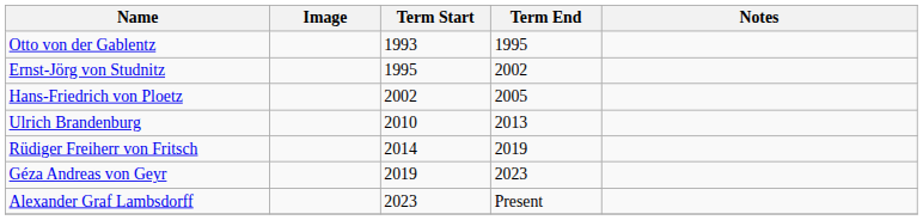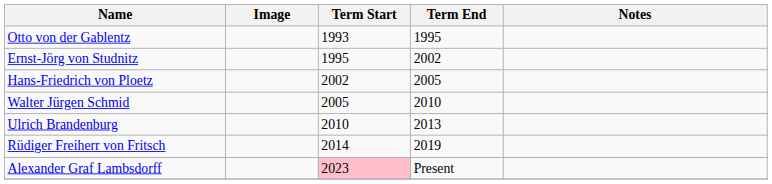+ row: Walter Jürgen Schmid | 2005 | 2010
- row: Géza Andreas von Geyr | 2019 | 2023
Alexander Graf Lambsdorff | Term Start: no background -> pink background
